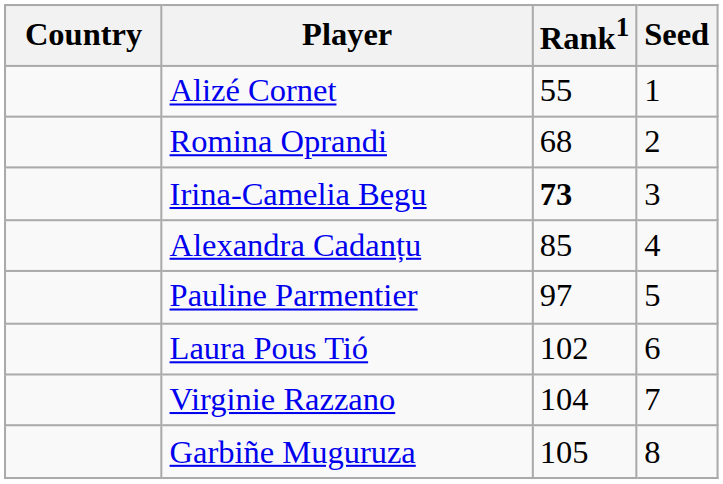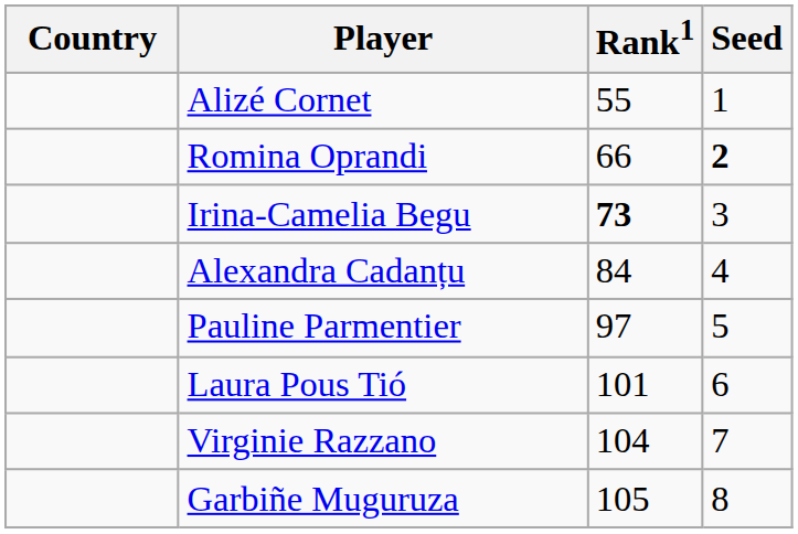Romina Oprandi | Rank1: 68 -> 66
Romina Oprandi | Seed: normal -> bold
Alexandra Cadanțu | Rank1: 85 -> 84
Laura Pous Tió | Rank1: 102 -> 101
